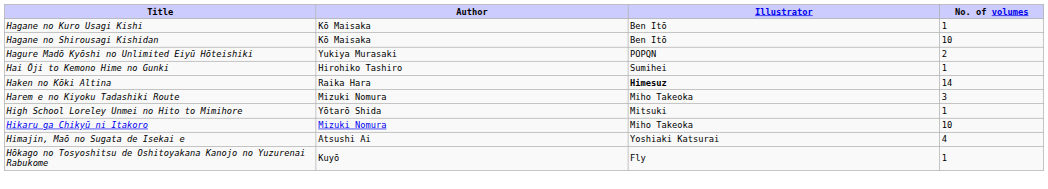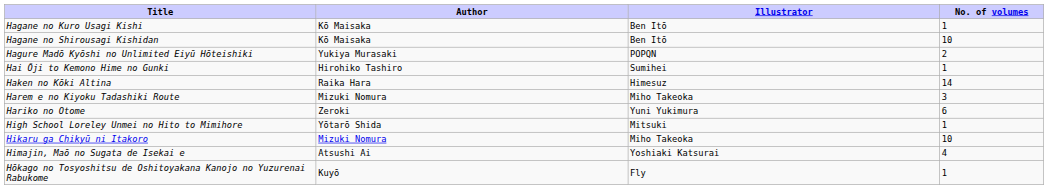Haken no Kōki Altina | Illustrator: bold -> normal
+ row: Hariko no Otome | Zeroki | Yuni Yukimura | 6
